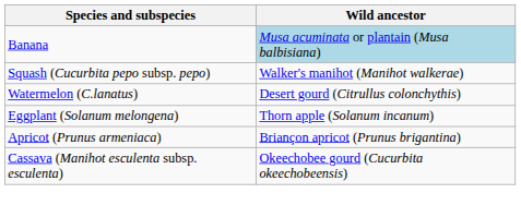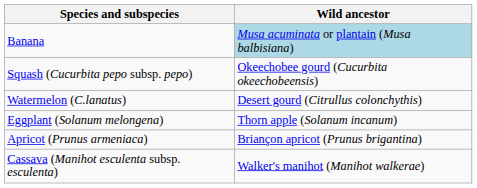Squash (Cucurbita pepo subsp. pepo) | Wild ancestor: Walker's manihot (Manihot walkerae) -> Okeechobee gourd (Cucurbita okeechobeensis)
Cassava (Manihot esculenta subsp. esculenta) | Wild ancestor: Okeechobee gourd (Cucurbita okeechobeensis) -> Walker's manihot (Manihot walkerae)
